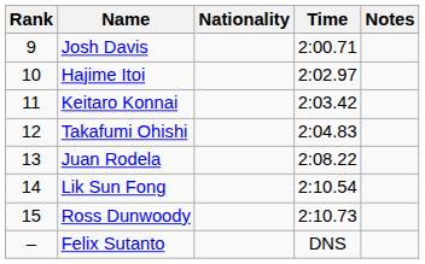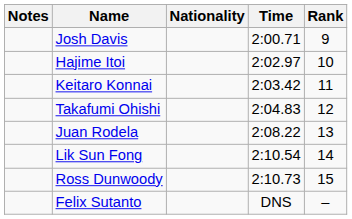columns swapped: Rank <-> Notes
